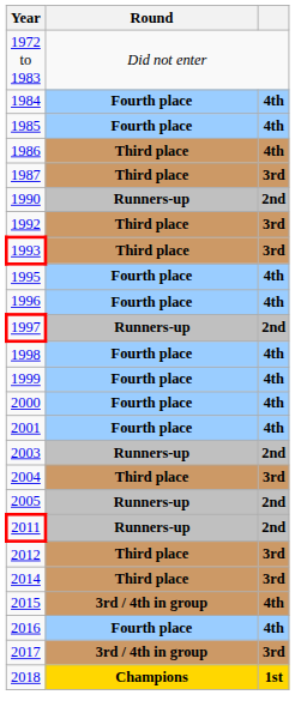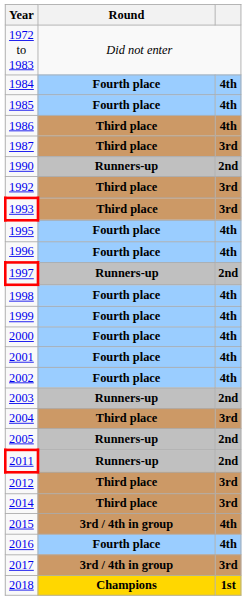+ row: 2002 | Fourth place | 4th
